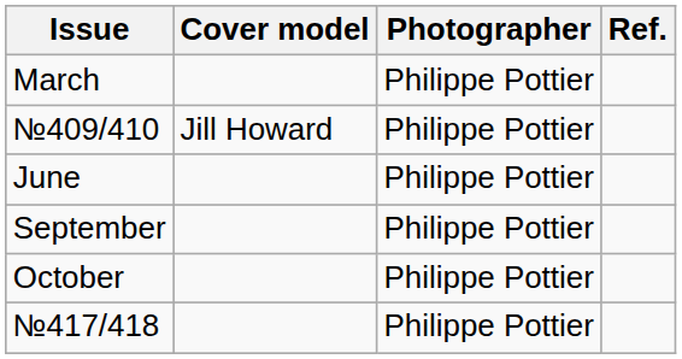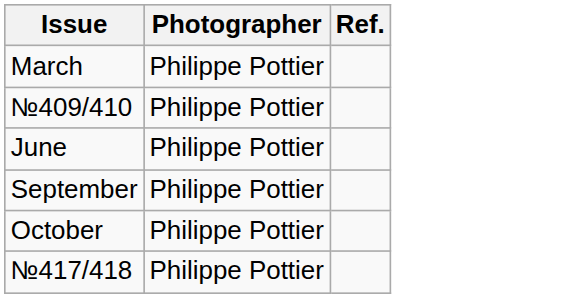- column: Cover model | Jill Howard
